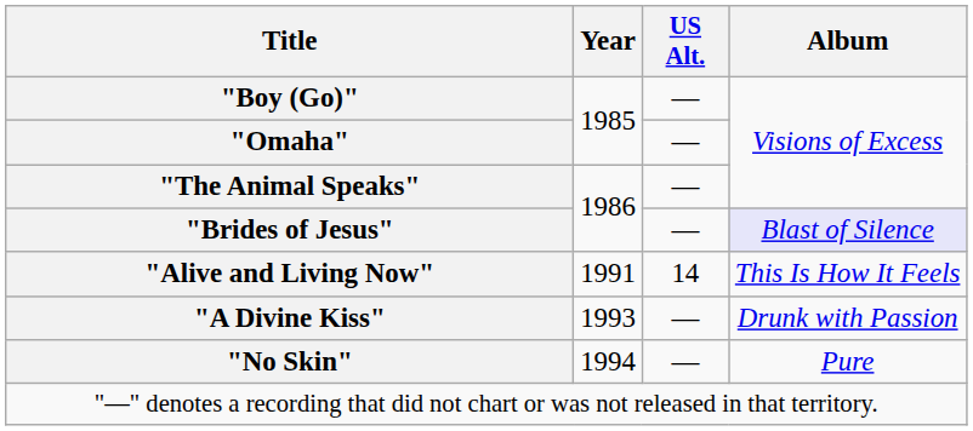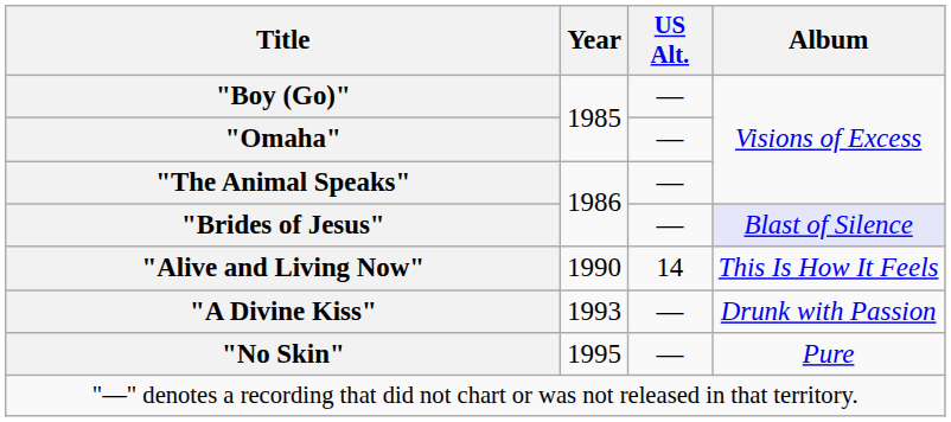"Alive and Living Now" | Year: 1991 -> 1990
"No Skin" | Year: 1994 -> 1995
